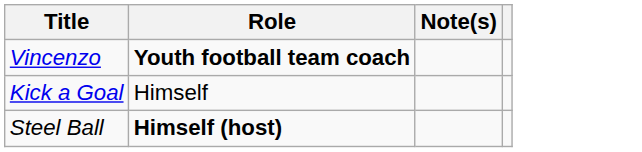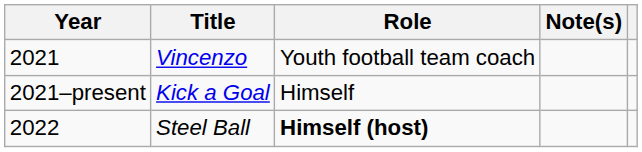+ column: Year | 2021 | 2021–present | 2022
Vincenzo | Role: bold -> normal
